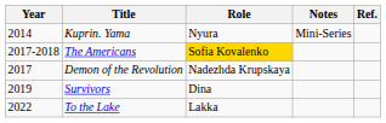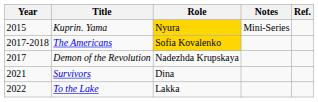Kuprin. Yama | Year: 2014 -> 2015
Kuprin. Yama | Role: no background -> gold background
Survivors | Year: 2019 -> 2021
